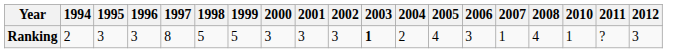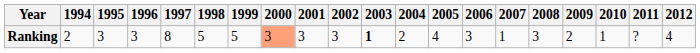+ column: 2009 | 2
Ranking | 2000: no background -> lightsalmon background
Ranking | 2008: 4 -> 3
Ranking | 2012: 3 -> 4
